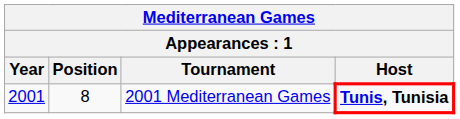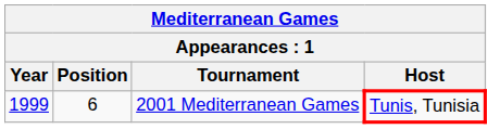2001 Mediterranean Games | Year: 2001 -> 1999
2001 Mediterranean Games | Position: 8 -> 6
2001 Mediterranean Games | Host: bold -> normal
